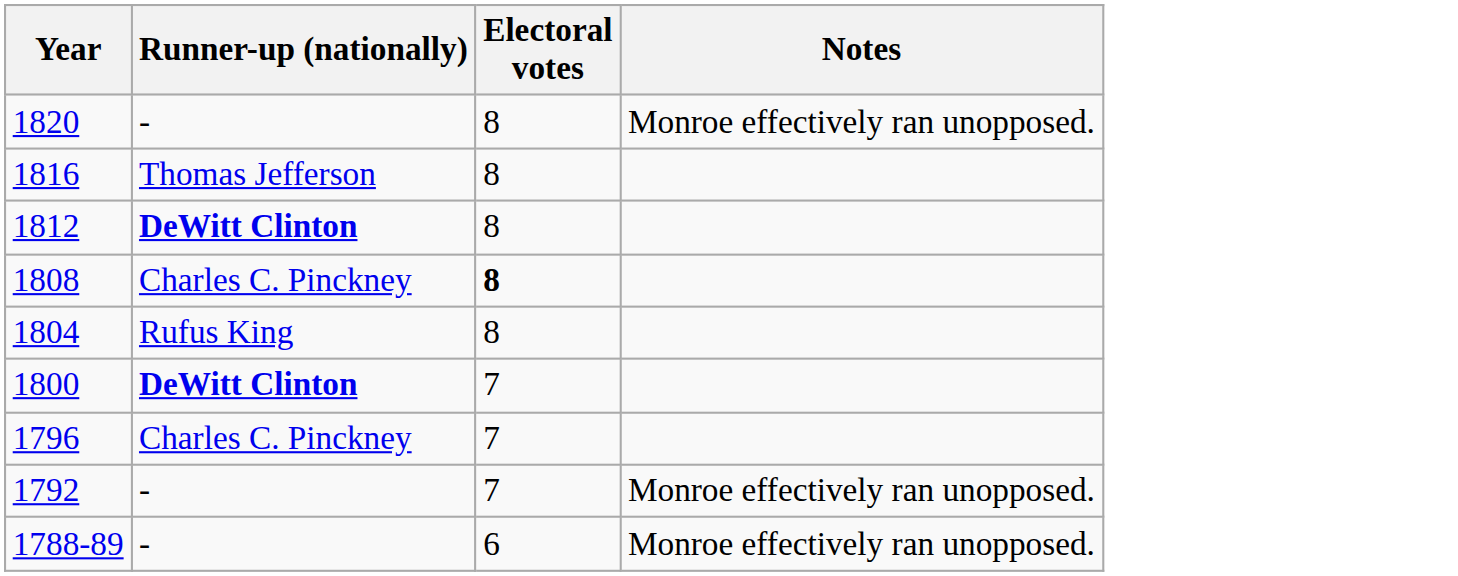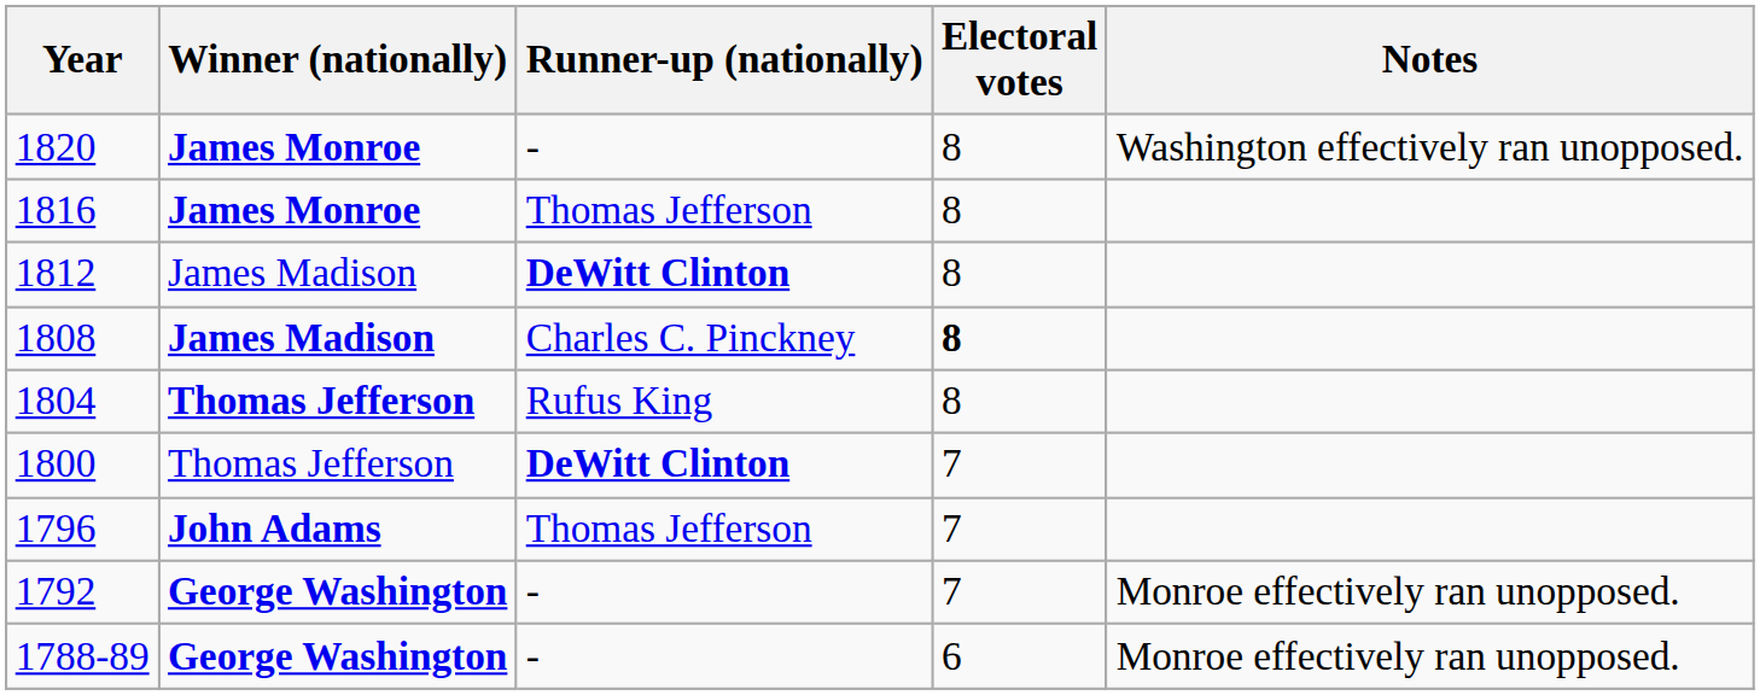+ column: Winner (nationally) | James Monroe | James Monroe | James Madison | James Madison | Thomas Jefferson | Thomas Jefferson | John Adams | George Washington | George Washington
1820 | Notes: Monroe effectively ran unopposed. -> Washington effectively ran unopposed.
1796 | Runner-up (nationally): Charles C. Pinckney -> Thomas Jefferson
